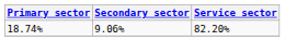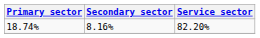18.74% | Secondary sector: 9.06% -> 8.16%
